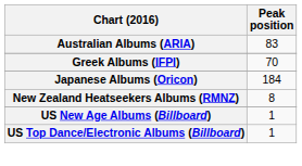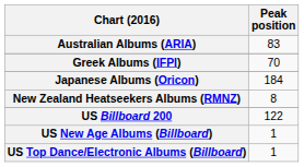+ row: US Billboard 200 | 122
